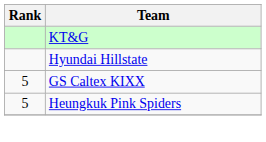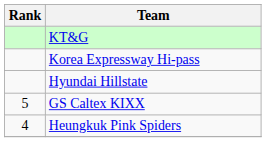+ row: Korea Expressway Hi-pass
Heungkuk Pink Spiders | Rank: 5 -> 4
